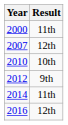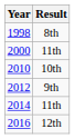+ row: 1998 | 8th
- row: 2007 | 12th
